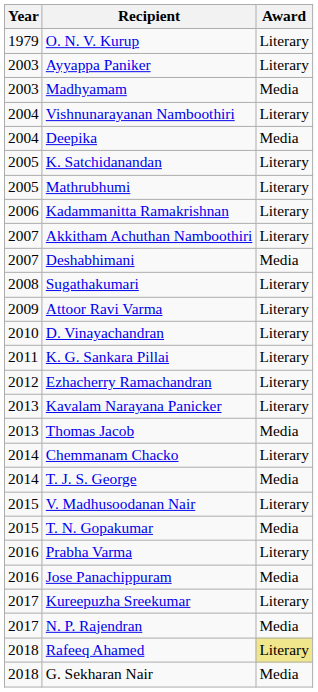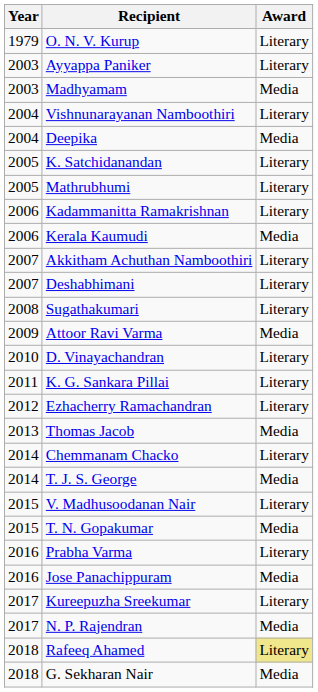+ row: 2006 | Kerala Kaumudi | Media
Deshabhimani | Award: Media -> Literary
Attoor Ravi Varma | Award: Literary -> Media
- row: 2013 | Kavalam Narayana Panicker | Literary
